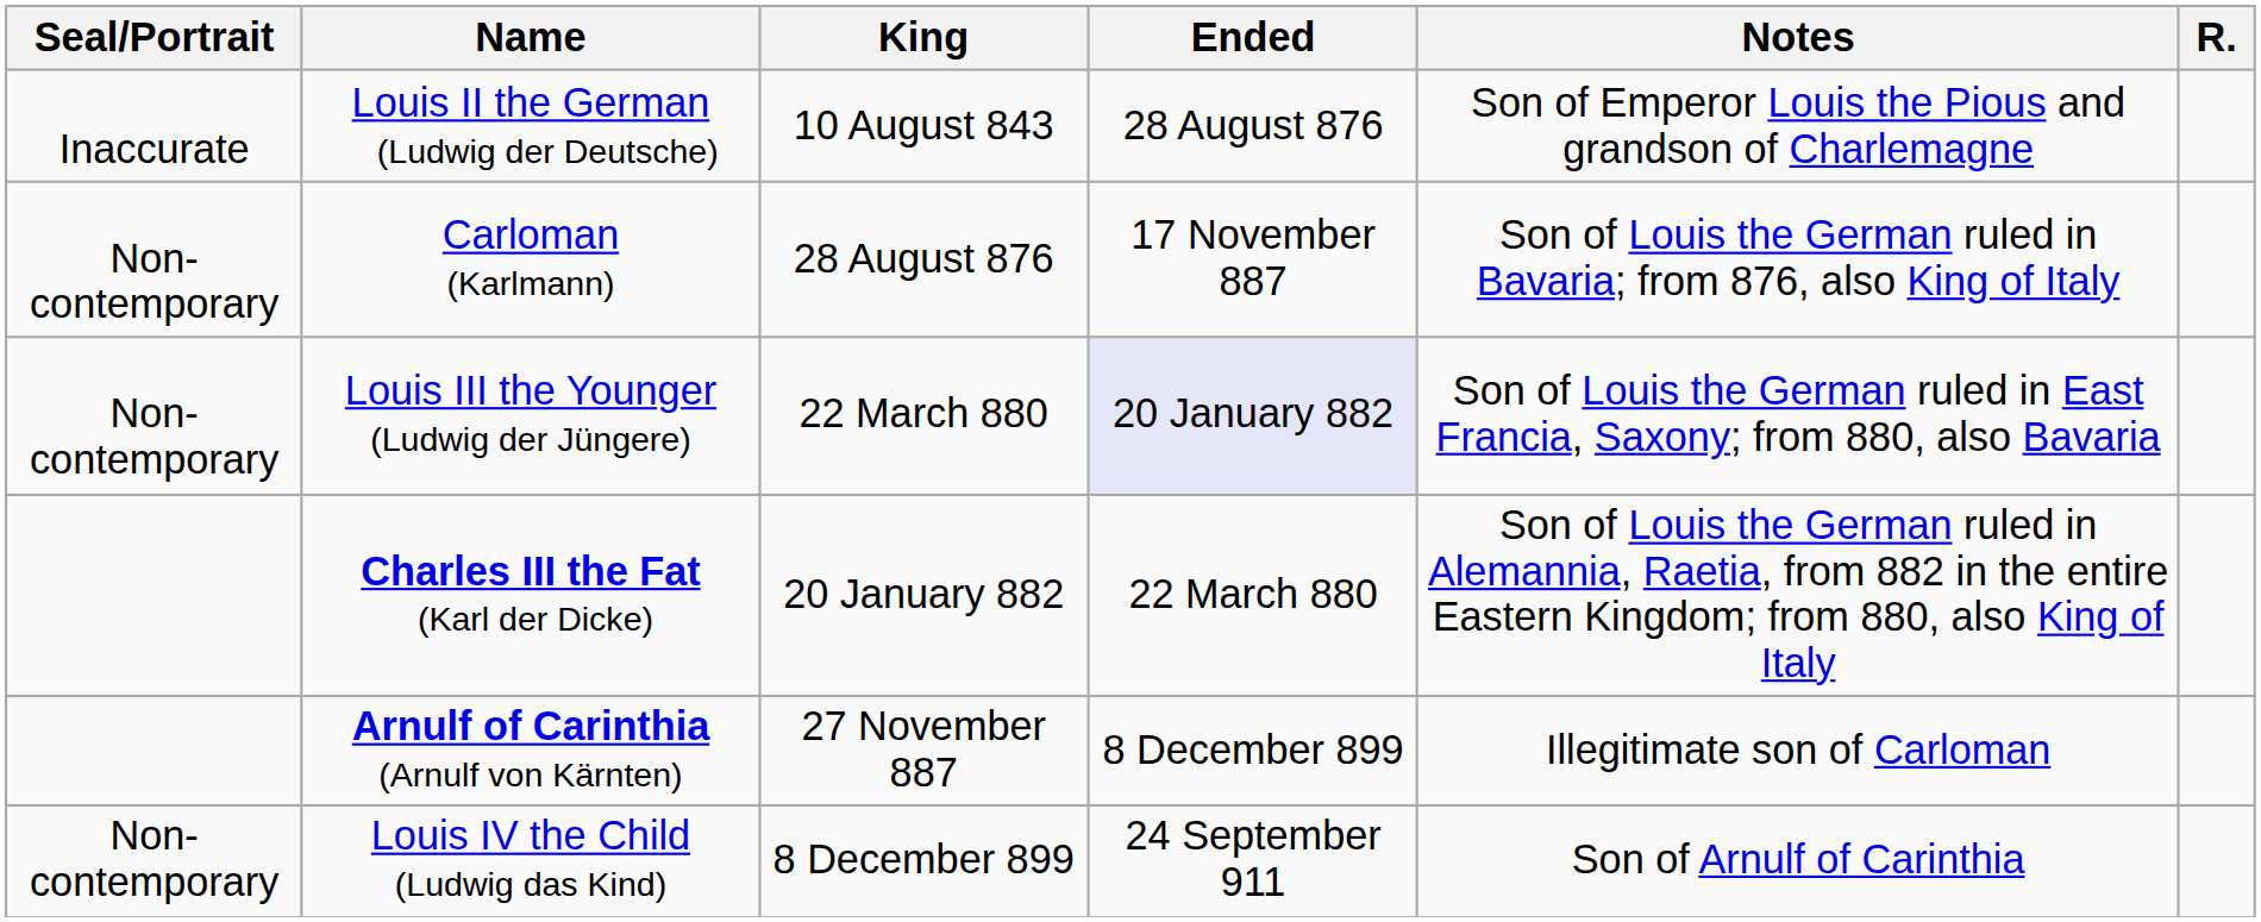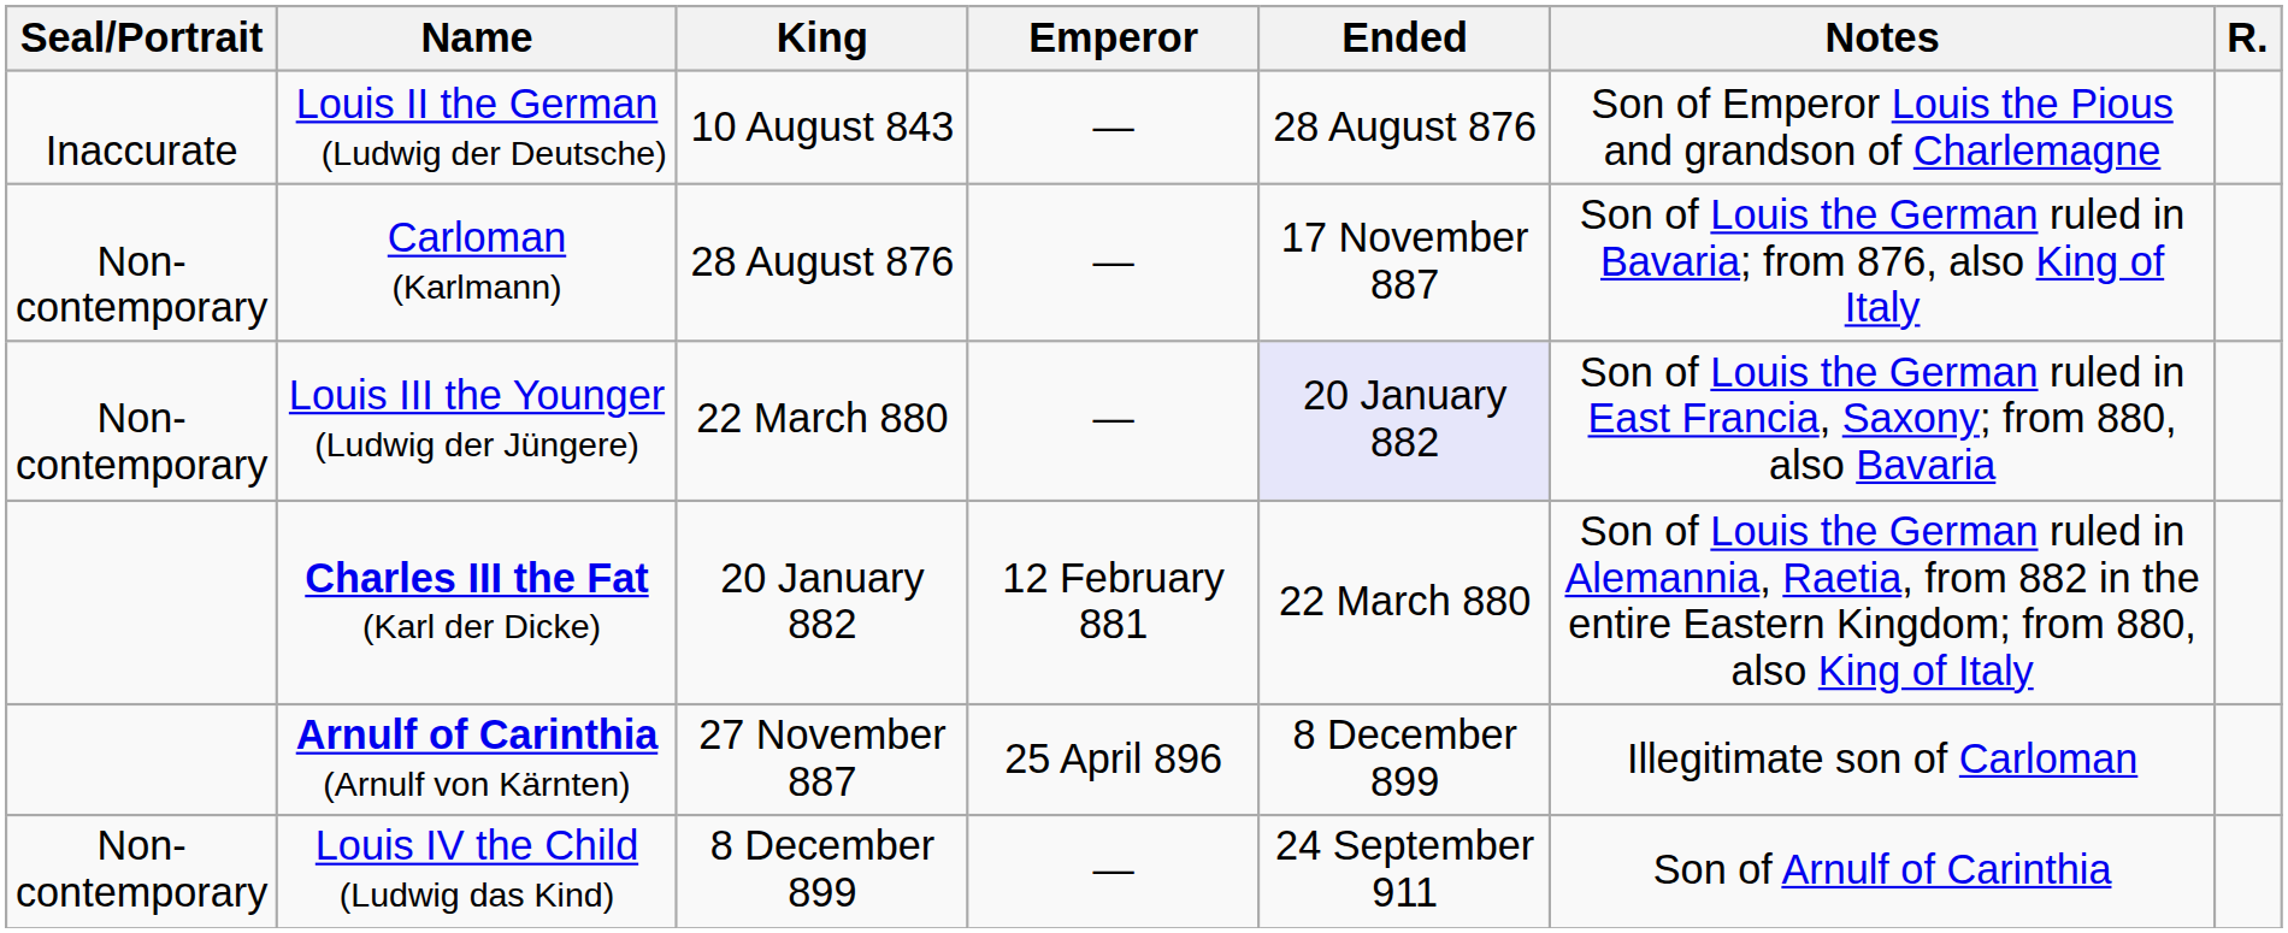+ column: Emperor | — | — | — | 12 February 881 | 25 April 896 | —
